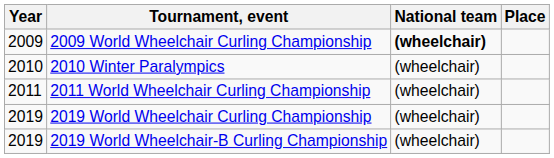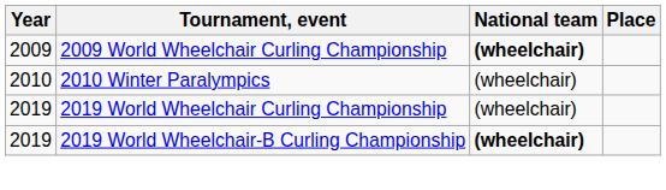- row: 2011 | 2011 World Wheelchair Curling Championship | (wheelchair)
2019 World Wheelchair-B Curling Championship | National team: normal -> bold
